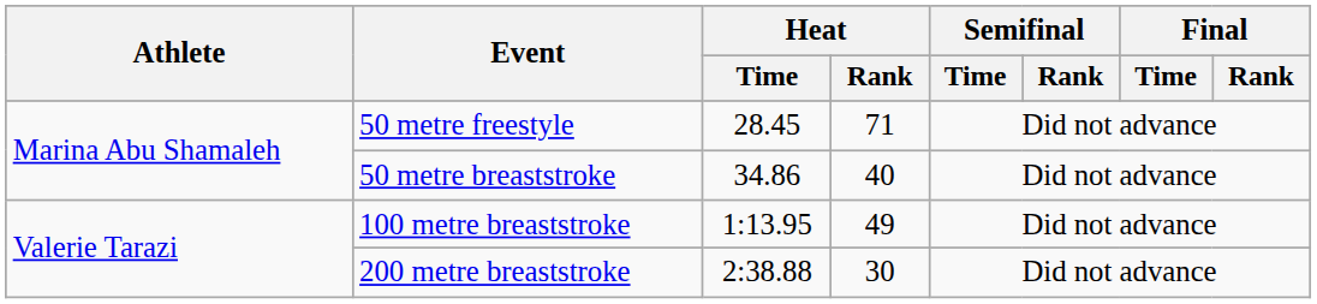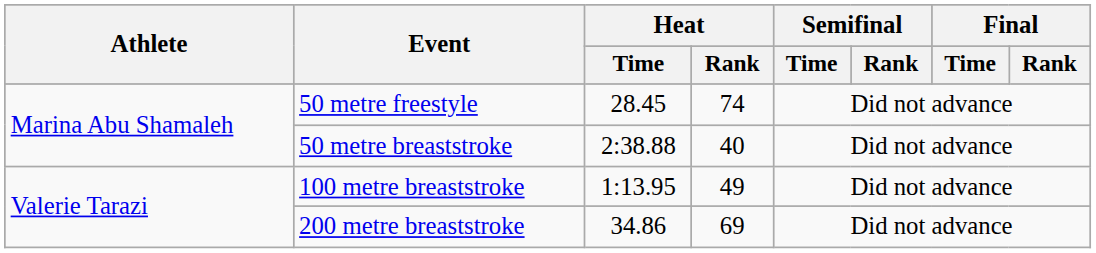50 metre freestyle | Heat / Rank: 71 -> 74
50 metre breaststroke | Heat / Time: 34.86 -> 2:38.88
200 metre breaststroke | Heat / Time: 2:38.88 -> 34.86
200 metre breaststroke | Heat / Rank: 30 -> 69
